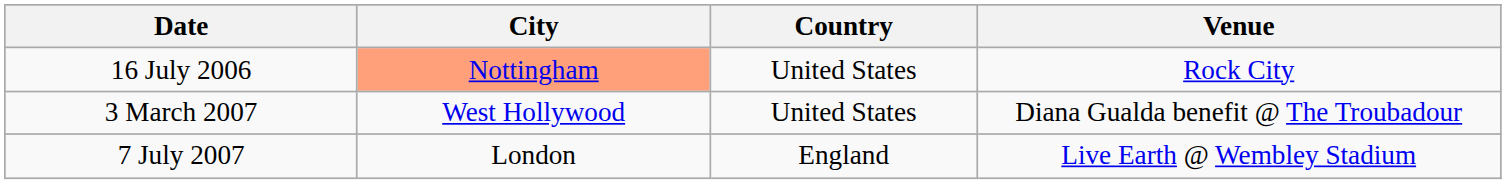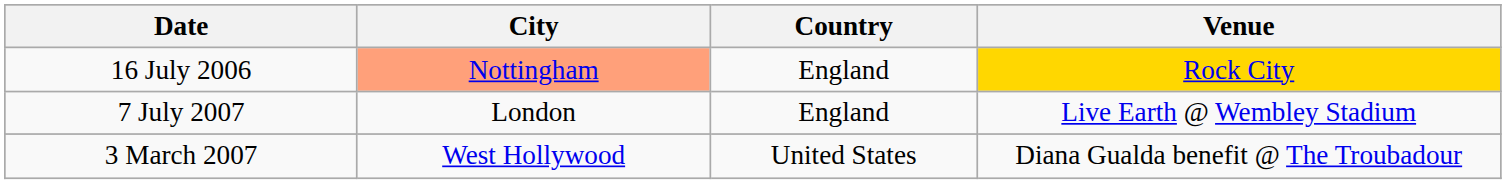16 July 2006 | Country: United States -> England
16 July 2006 | Venue: no background -> gold background
rows swapped: 3 March 2007 <-> 7 July 2007
